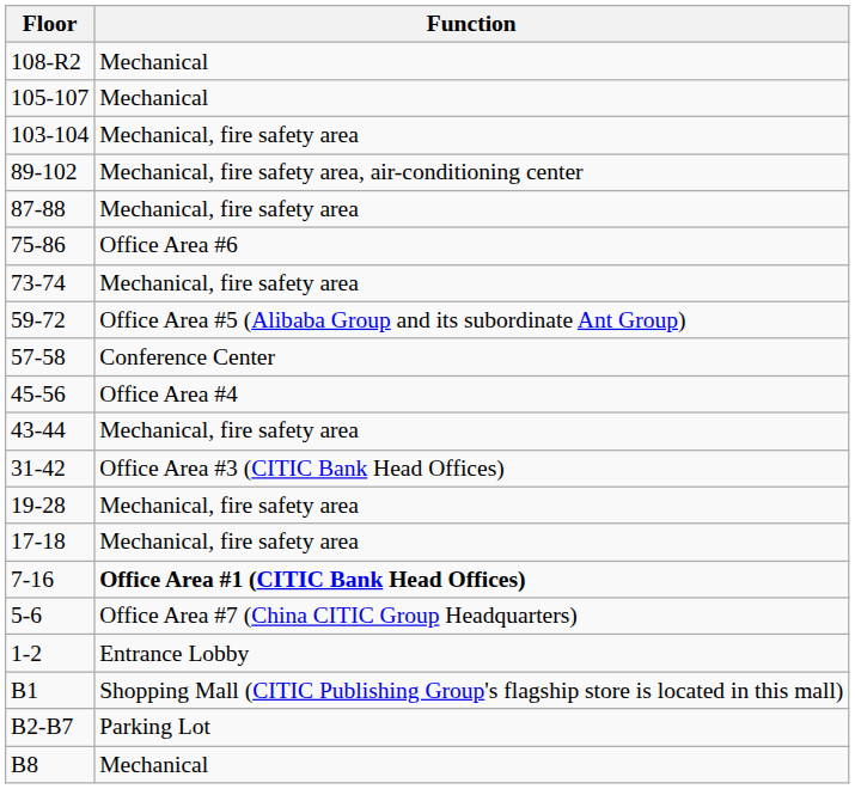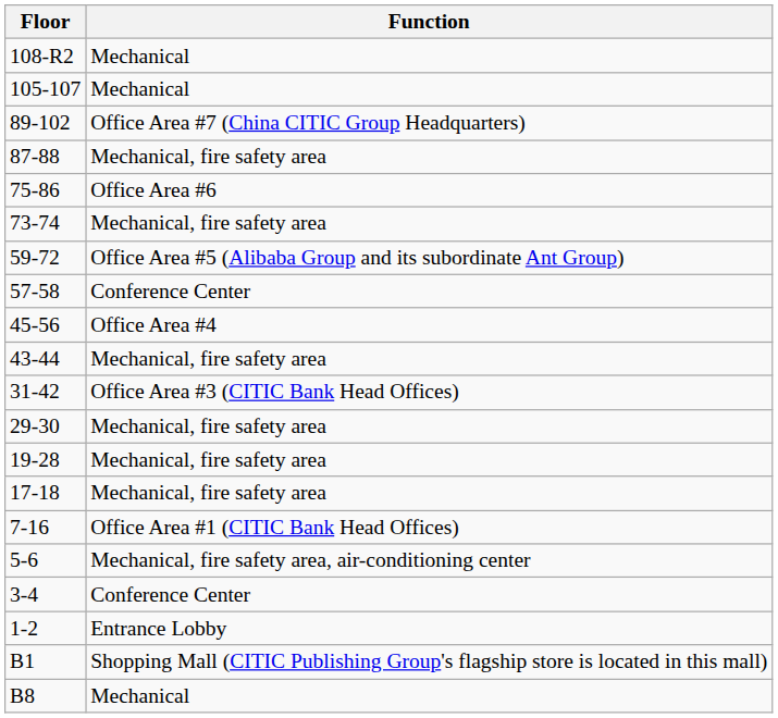- row: 103-104 | Mechanical, fire safety area
89-102 | Function: Mechanical, fire safety area, air-conditioning center -> Office Area #7 (China CITIC Group Headquarters)
+ row: 29-30 | Mechanical, fire safety area
7-16 | Function: bold -> normal
5-6 | Function: Office Area #7 (China CITIC Group Headquarters) -> Mechanical, fire safety area, air-conditioning center
+ row: 3-4 | Conference Center
- row: B2-B7 | Parking Lot
